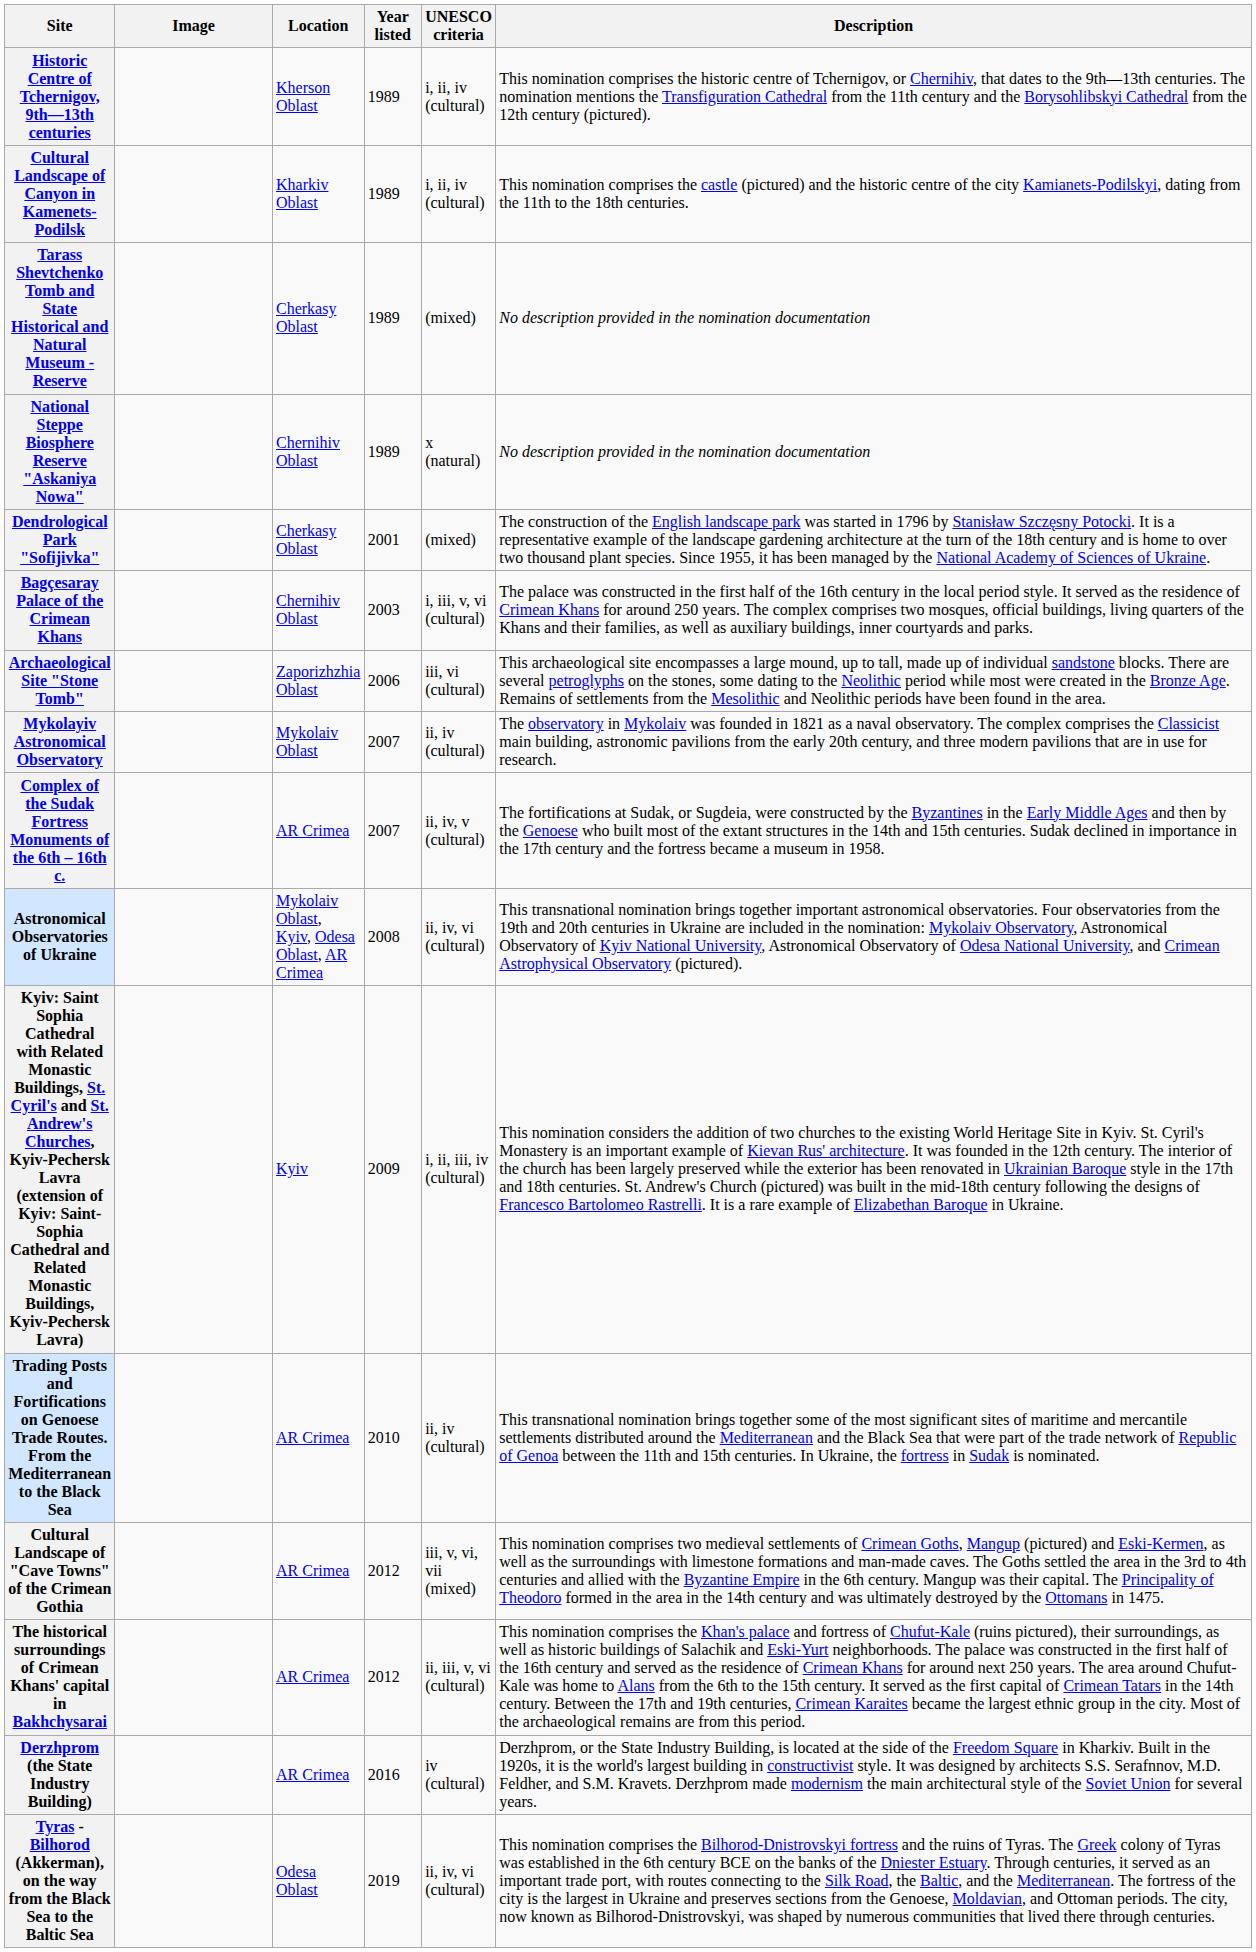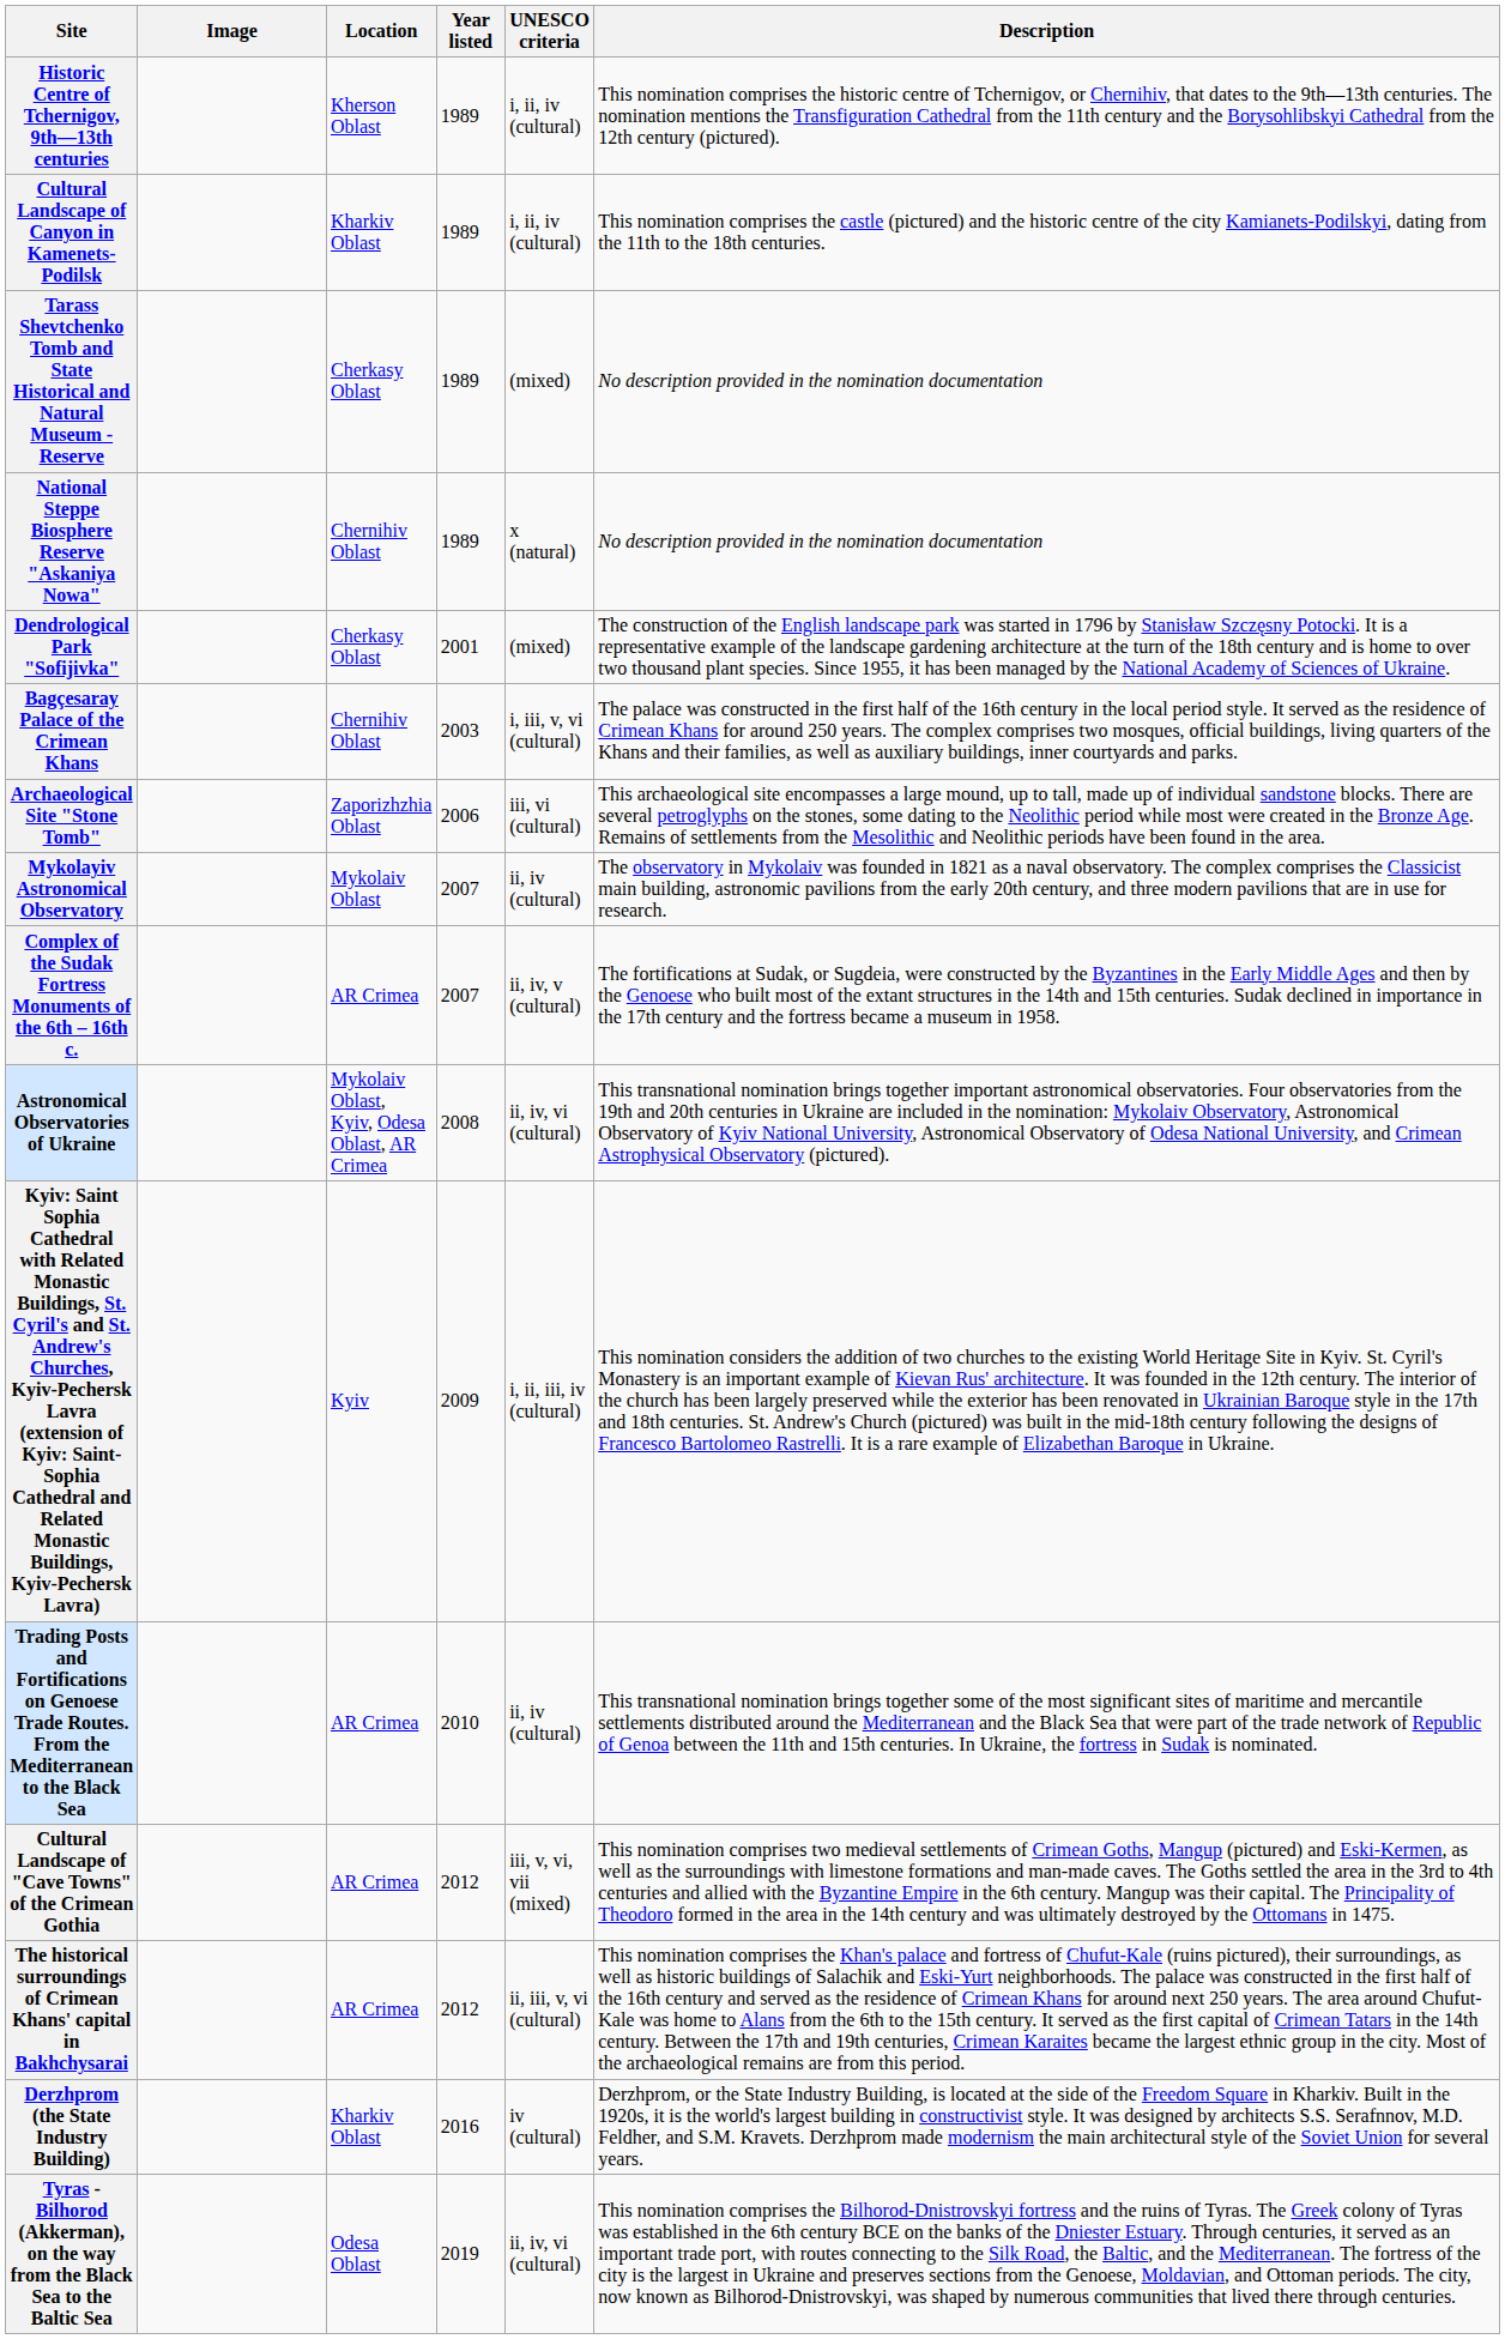Derzhprom (the State Industry Building) | Location: AR Crimea -> Kharkiv Oblast
